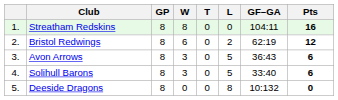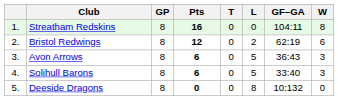columns swapped: W <-> Pts
